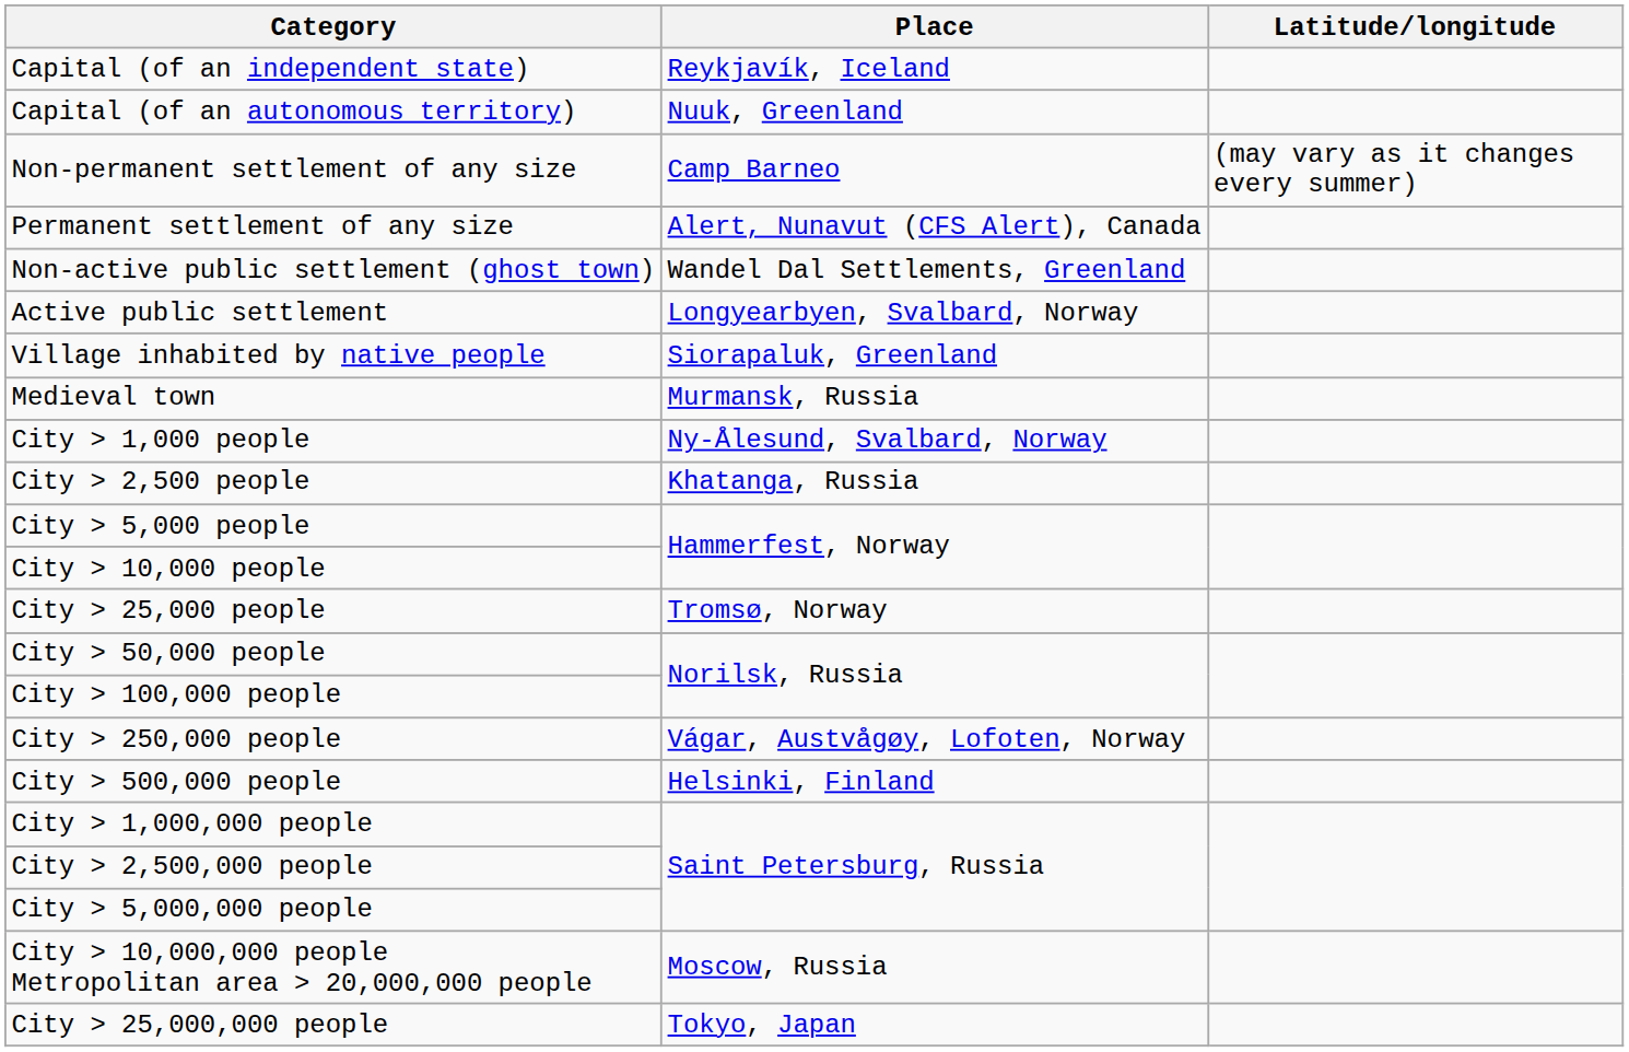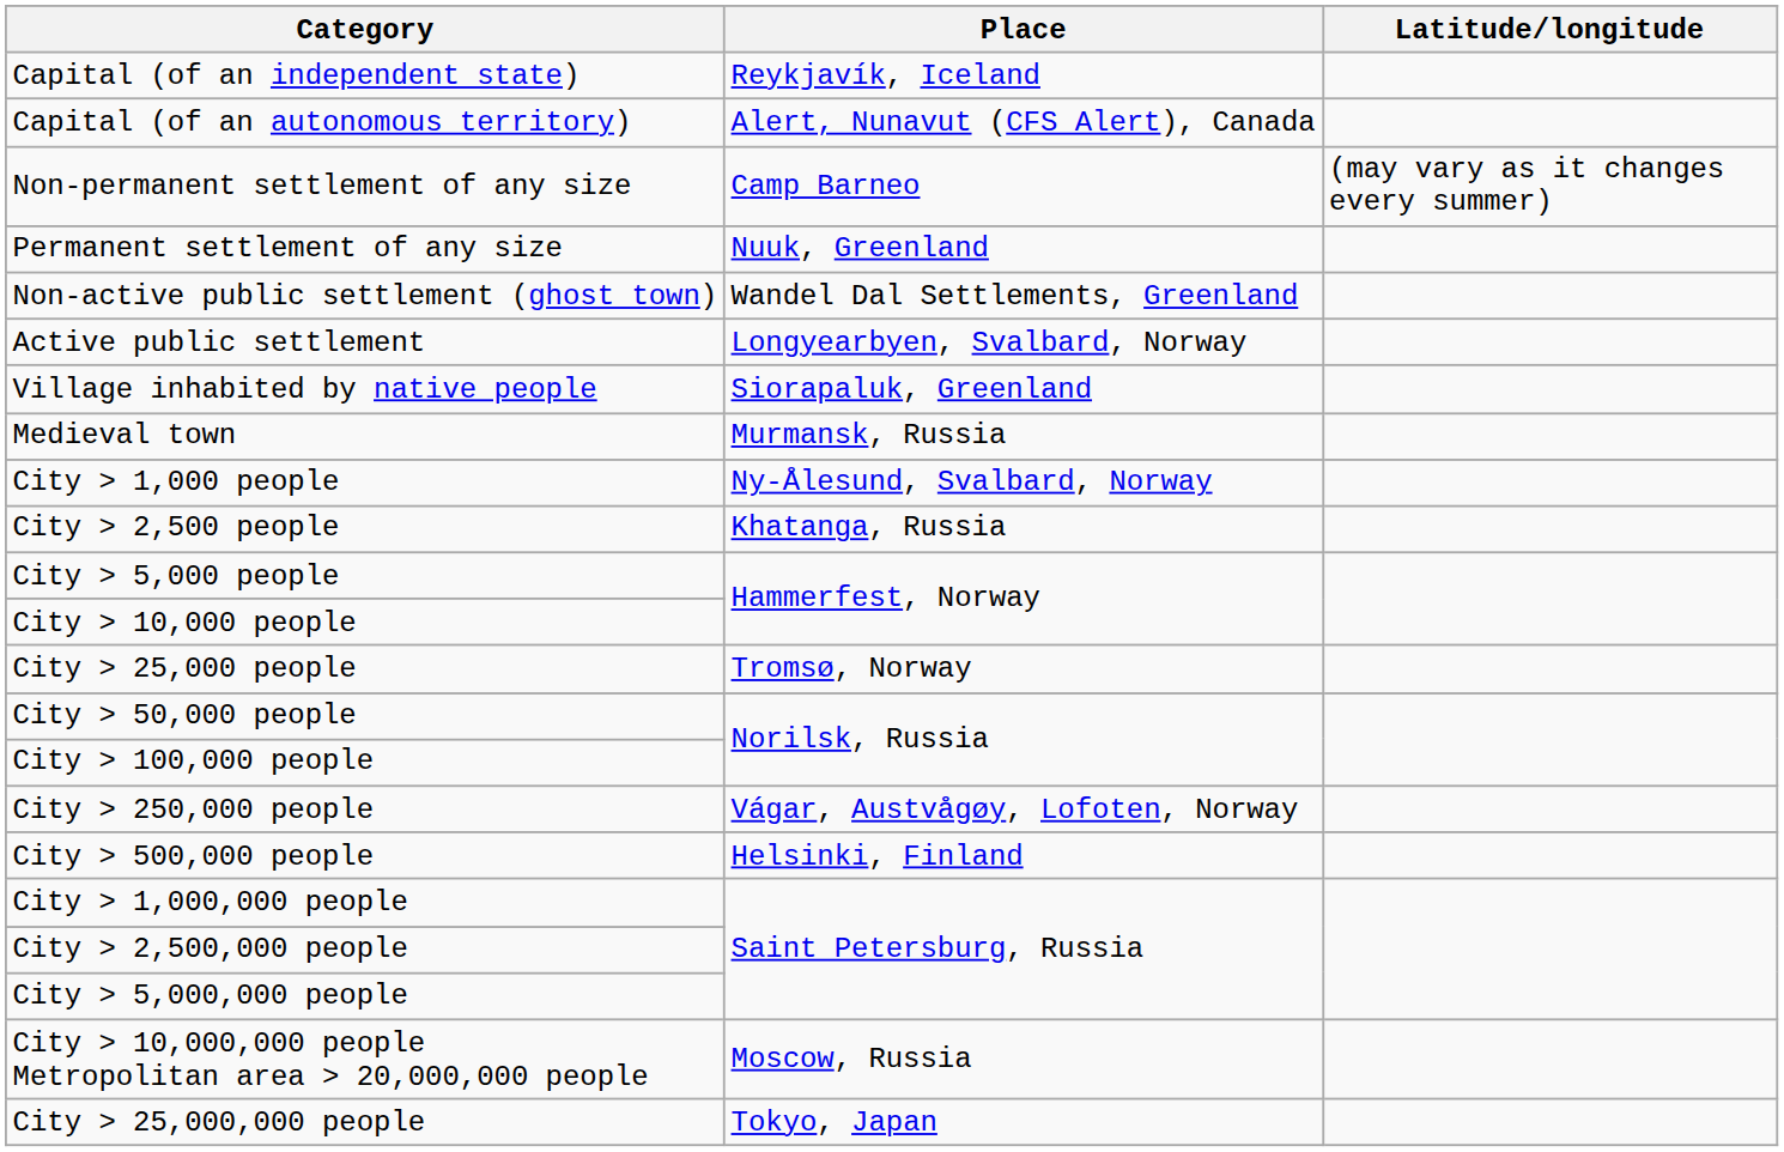Capital (of an autonomous territory) | Place: Nuuk, Greenland -> Alert, Nunavut (CFS Alert), Canada
Permanent settlement of any size | Place: Alert, Nunavut (CFS Alert), Canada -> Nuuk, Greenland
